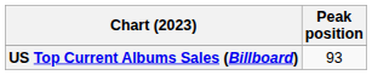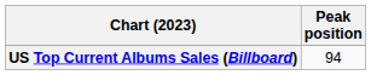US Top Current Albums Sales (Billboard) | Peak position: 93 -> 94
